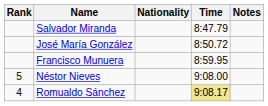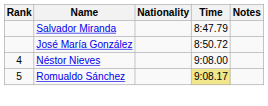- row: Francisco Munuera | 8:59.95
Néstor Nieves | Rank: 5 -> 4
Romualdo Sánchez | Rank: 4 -> 5
